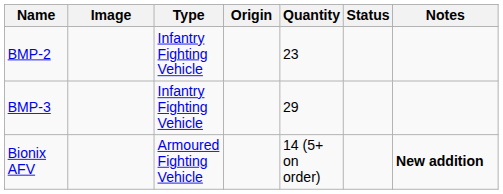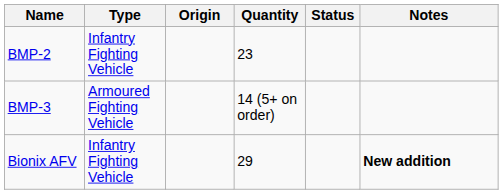- column: Image
BMP-3 | Type: Infantry Fighting Vehicle -> Armoured Fighting Vehicle
BMP-3 | Quantity: 29 -> 14 (5+ on order)
Bionix AFV | Type: Armoured Fighting Vehicle -> Infantry Fighting Vehicle
Bionix AFV | Quantity: 14 (5+ on order) -> 29
